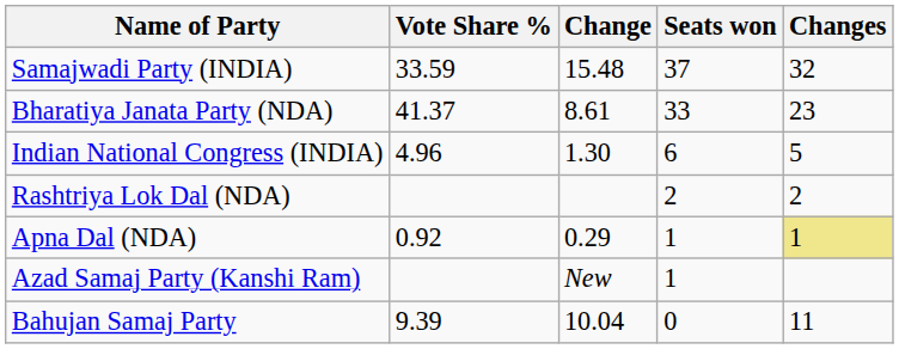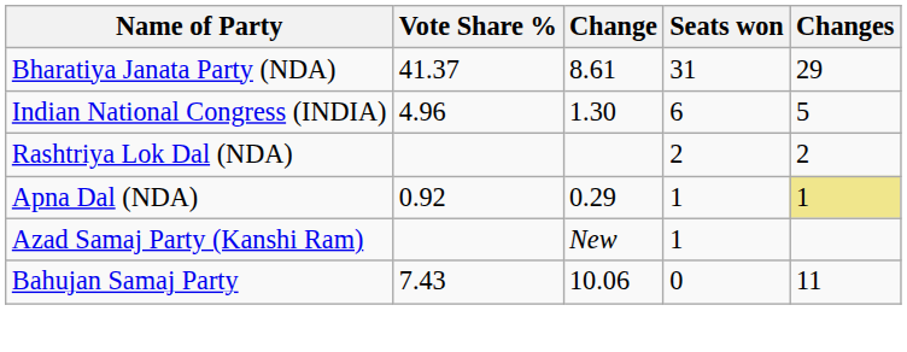- row: Samajwadi Party (INDIA) | 33.59 | 15.48 | 37 | 32
Bharatiya Janata Party (NDA) | Seats won: 33 -> 31
Bharatiya Janata Party (NDA) | Changes: 23 -> 29
Bahujan Samaj Party | Vote Share %: 9.39 -> 7.43
Bahujan Samaj Party | Change: 10.04 -> 10.06
